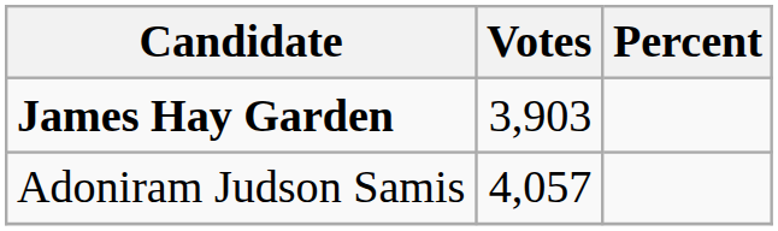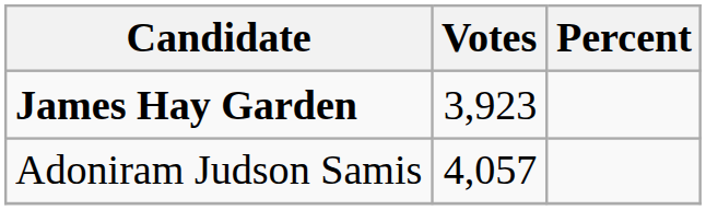James Hay Garden | Votes: 3,903 -> 3,923
